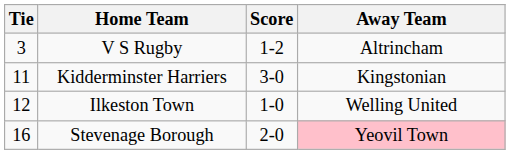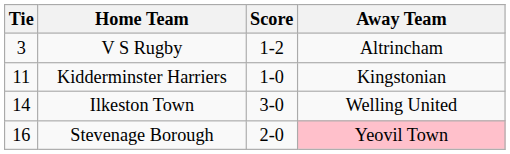Kidderminster Harriers | Score: 3-0 -> 1-0
Ilkeston Town | Tie: 12 -> 14
Ilkeston Town | Score: 1-0 -> 3-0
